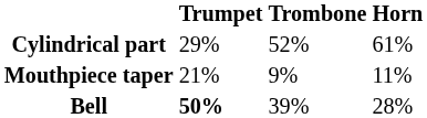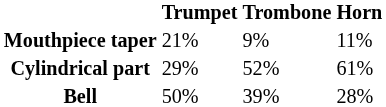rows swapped: Mouthpiece taper <-> Cylindrical part
Bell | Trumpet: bold -> normal
